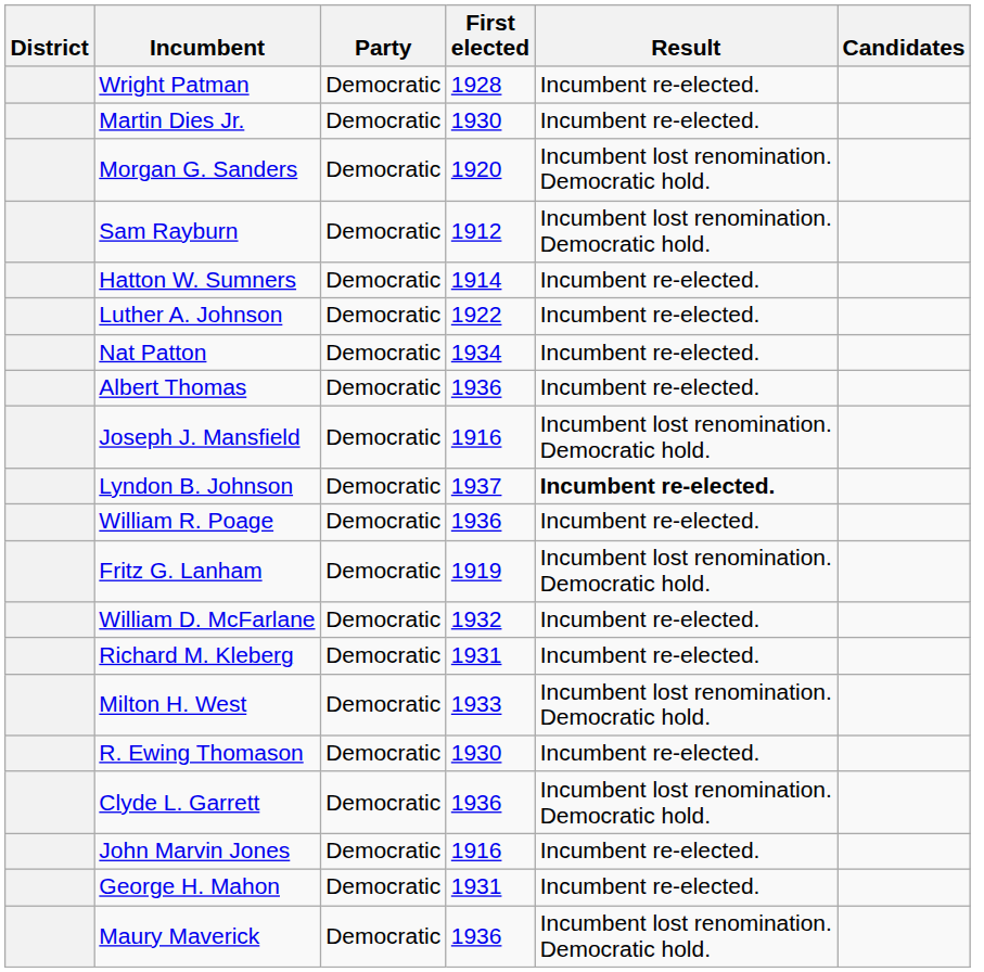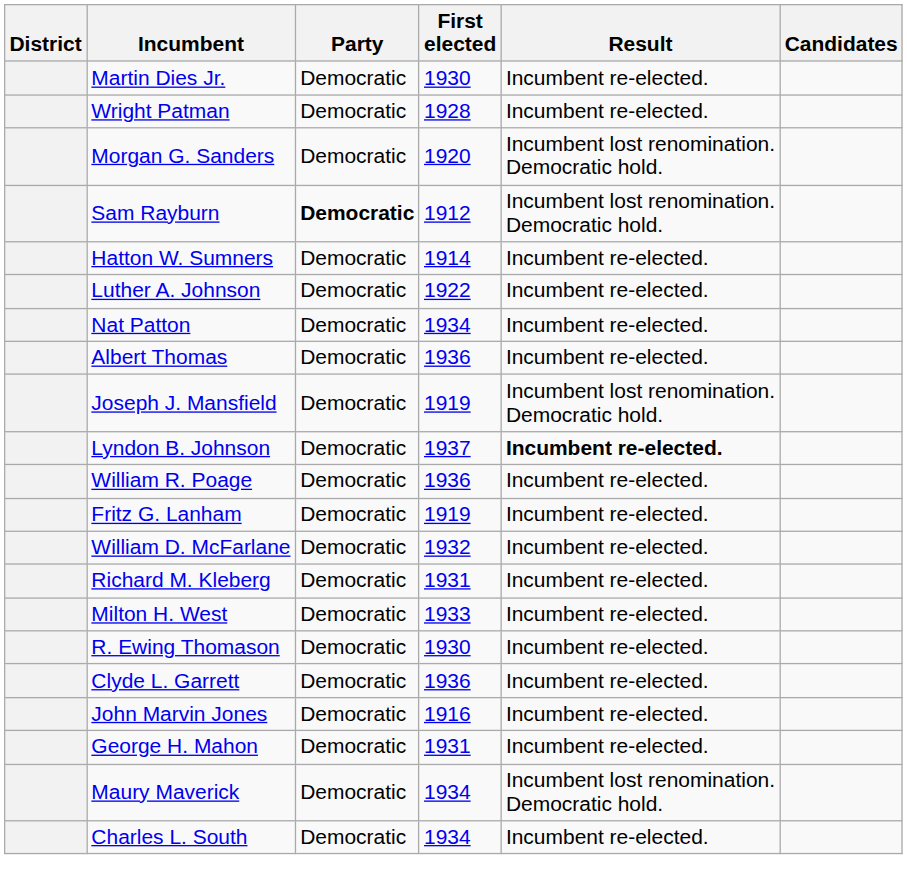rows swapped: Wright Patman <-> Martin Dies Jr.
Sam Rayburn | Party: normal -> bold
Joseph J. Mansfield | First elected: 1916 -> 1919
Fritz G. Lanham | Result: Incumbent lost renomination. Democratic hold. -> Incumbent re-elected.
Milton H. West | Result: Incumbent lost renomination. Democratic hold. -> Incumbent re-elected.
Clyde L. Garrett | Result: Incumbent lost renomination. Democratic hold. -> Incumbent re-elected.
Maury Maverick | First elected: 1936 -> 1934
+ row: Charles L. South | Democratic | 1934 | Incumbent re-elected.
